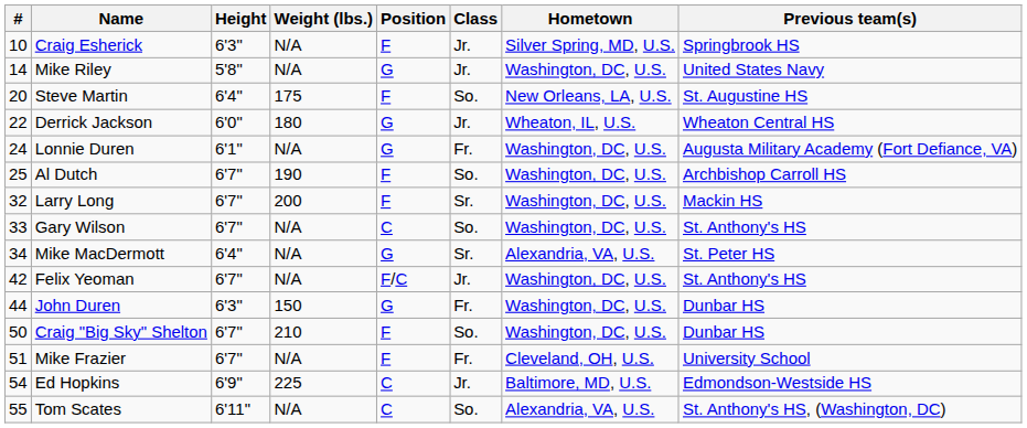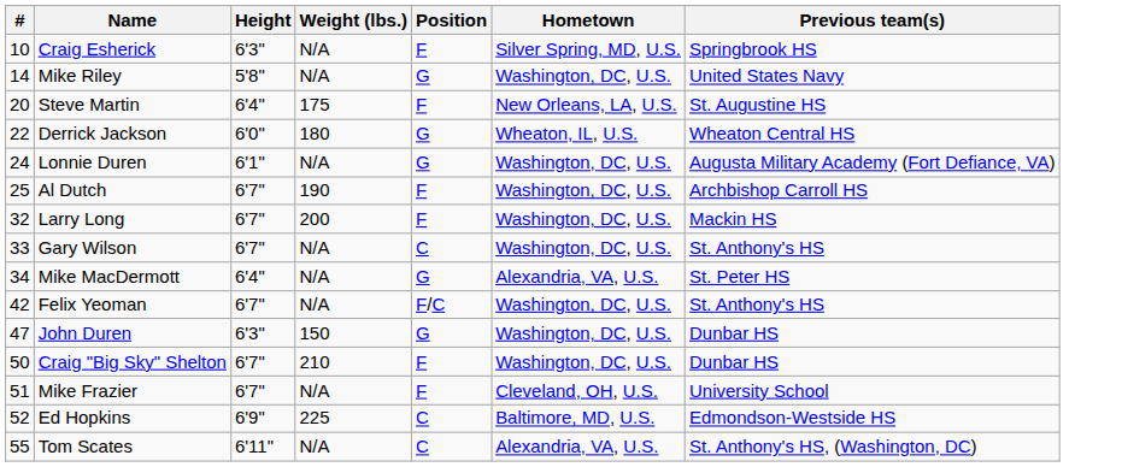- column: Class | Jr. | Jr. | So. | Jr. | Fr. | So. | Sr. | So. | Sr. | Jr. | Fr. | So. | Fr. | Jr. | So.
John Duren | #: 44 -> 47
Ed Hopkins | #: 54 -> 52
